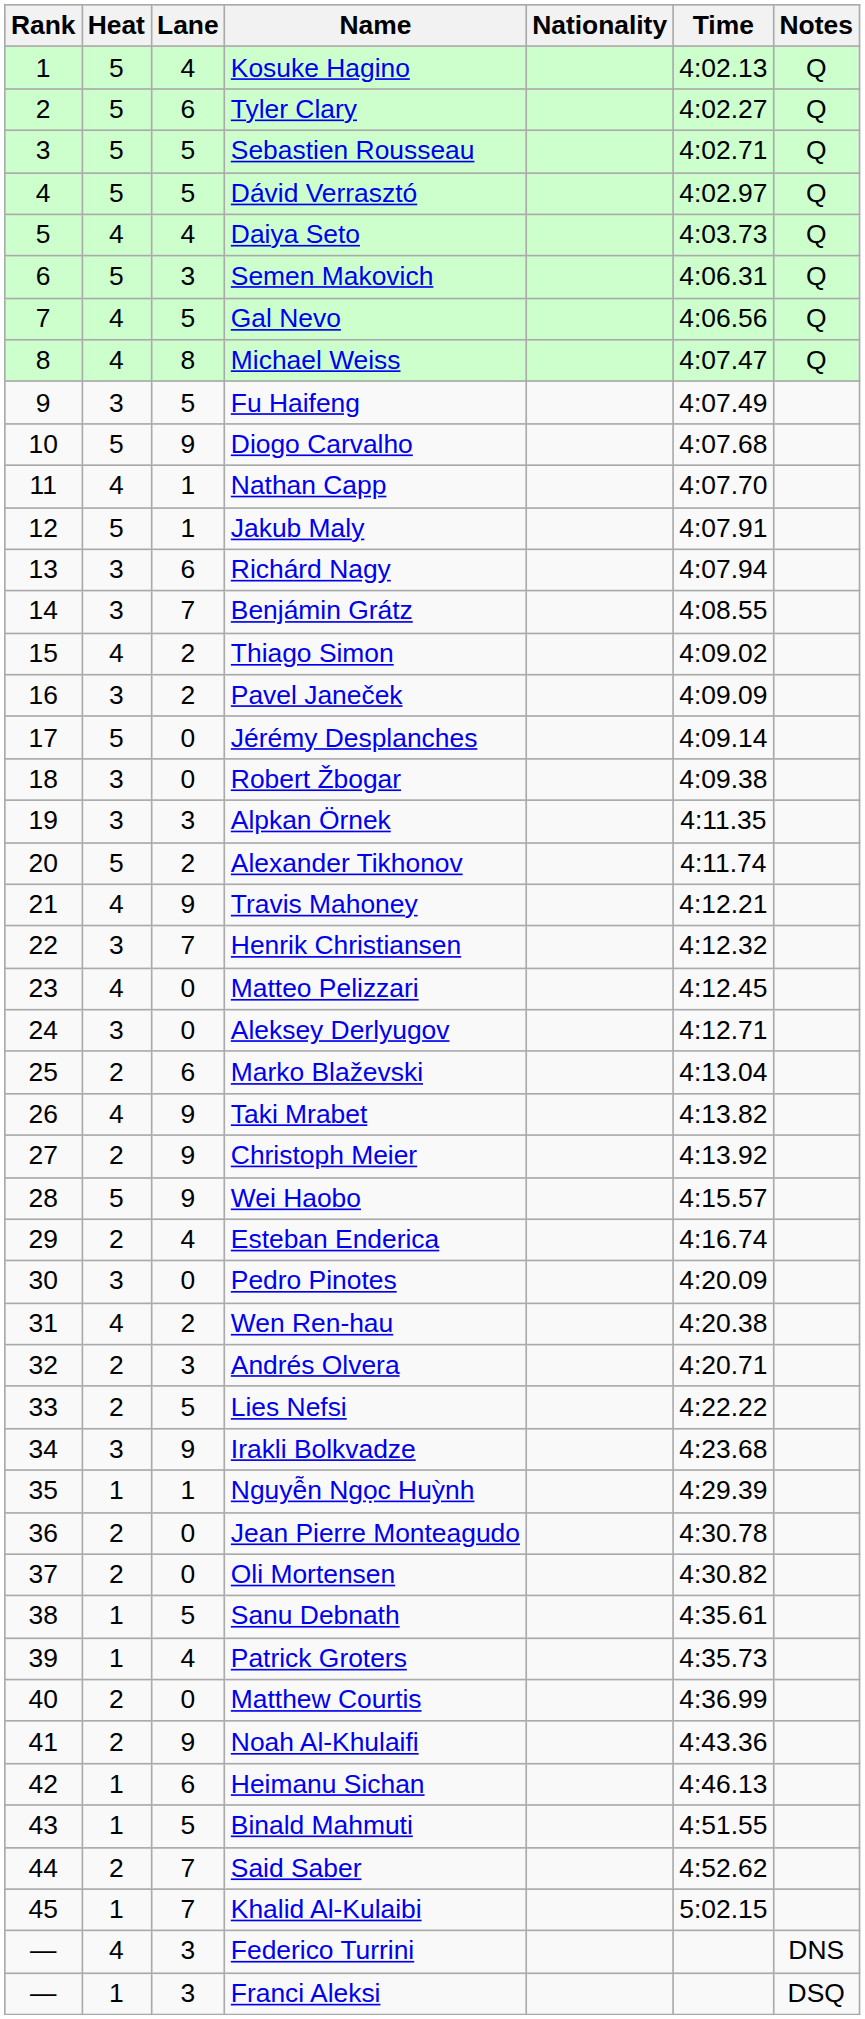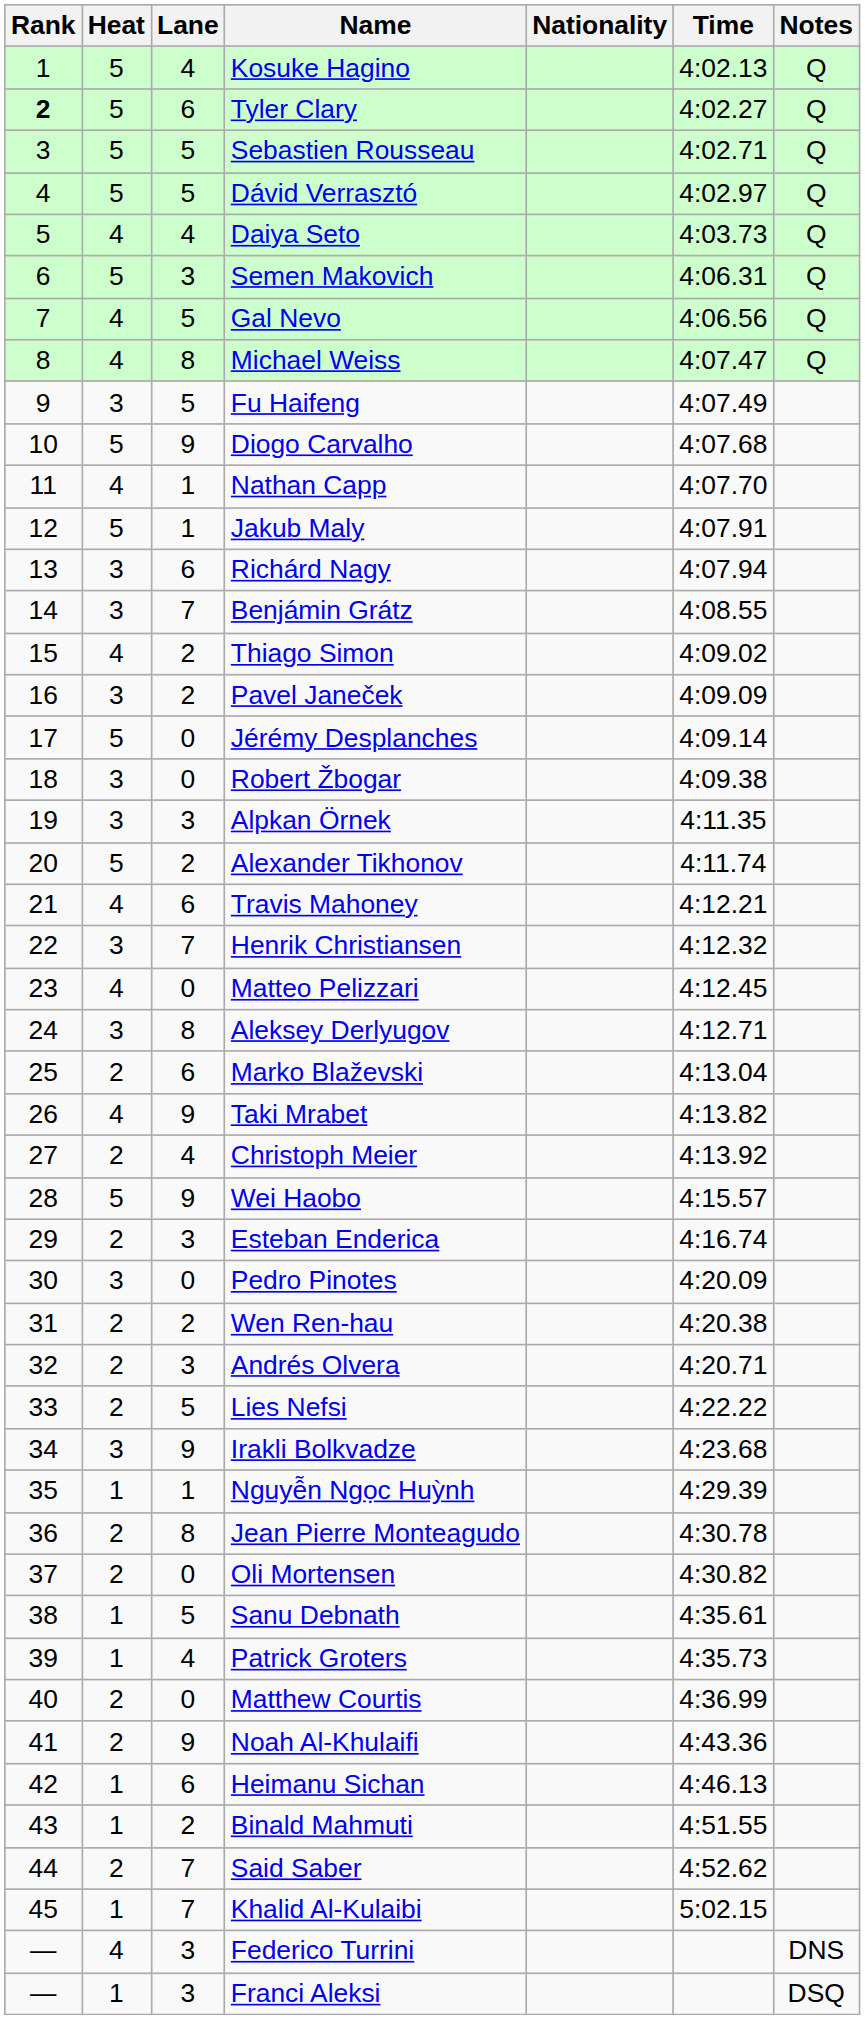Tyler Clary | Rank: normal -> bold
Travis Mahoney | Lane: 9 -> 6
Aleksey Derlyugov | Lane: 0 -> 8
Christoph Meier | Lane: 9 -> 4
Esteban Enderica | Lane: 4 -> 3
Wen Ren-hau | Heat: 4 -> 2
Jean Pierre Monteagudo | Lane: 0 -> 8
Binald Mahmuti | Lane: 5 -> 2
